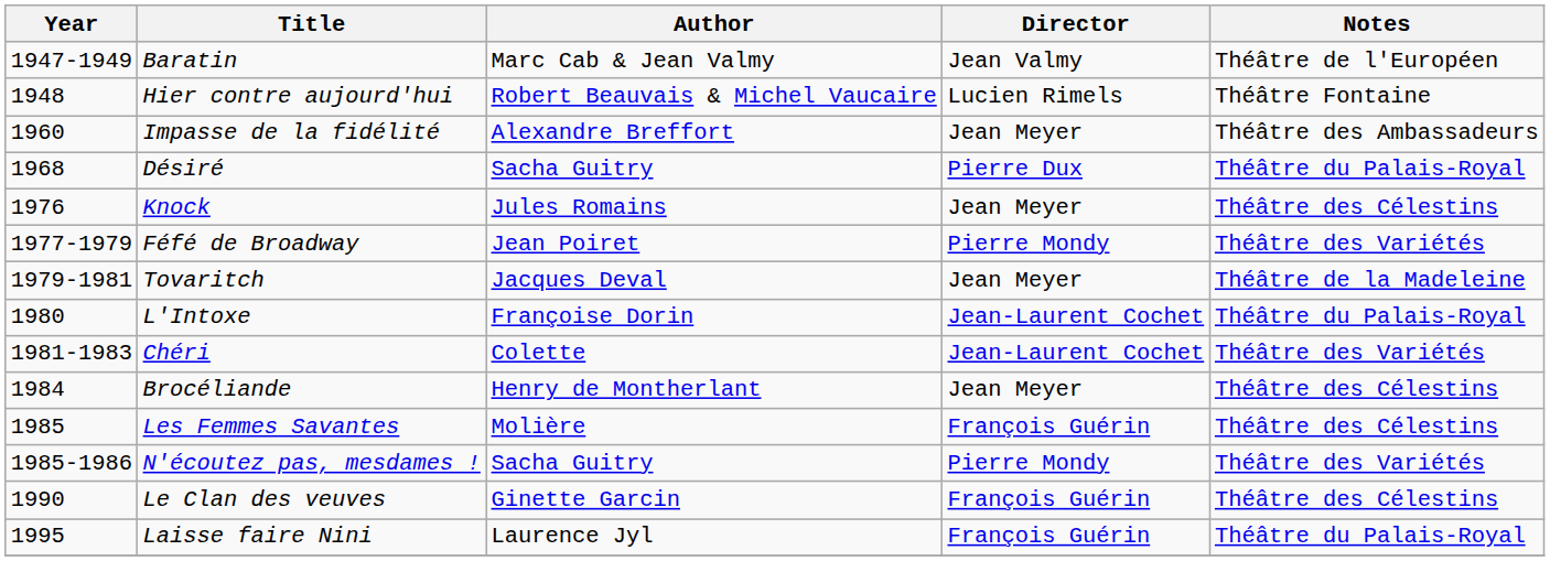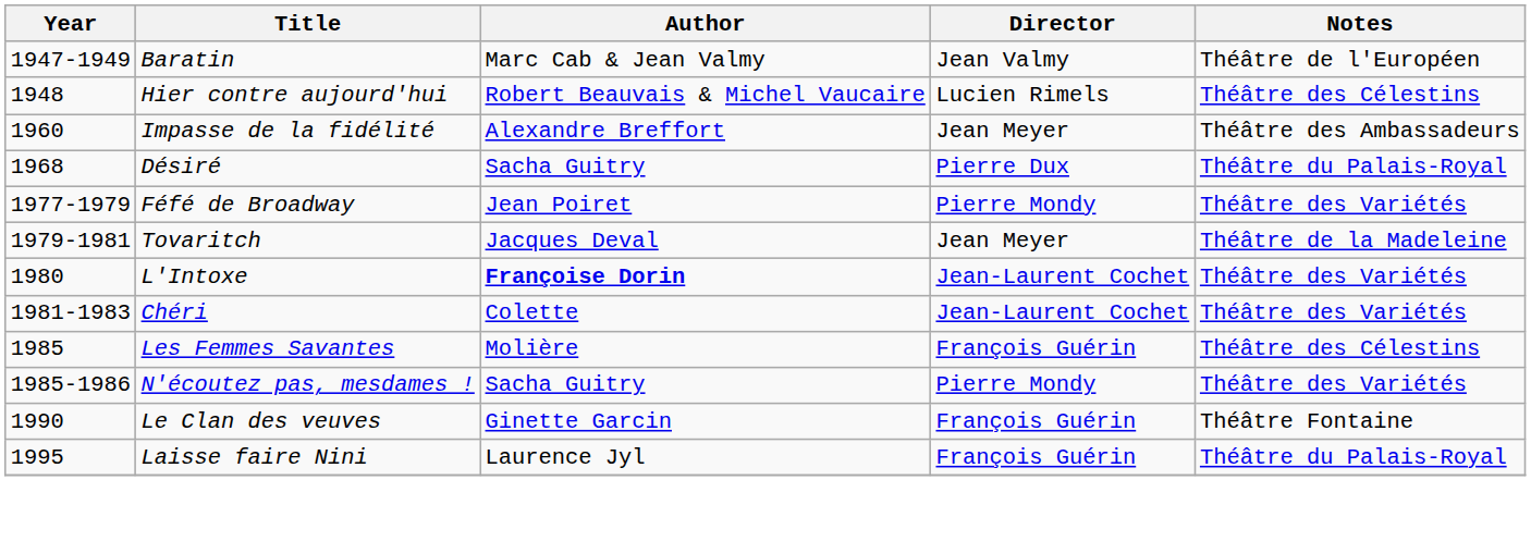Hier contre aujourd'hui | Notes: Théâtre Fontaine -> Théâtre des Célestins
- row: 1976 | Knock | Jules Romains | Jean Meyer | Théâtre des Célestins
L'Intoxe | Author: normal -> bold
L'Intoxe | Notes: Théâtre du Palais-Royal -> Théâtre des Variétés
- row: 1984 | Brocéliande | Henry de Montherlant | Jean Meyer | Théâtre des Célestins
Le Clan des veuves | Notes: Théâtre des Célestins -> Théâtre Fontaine
